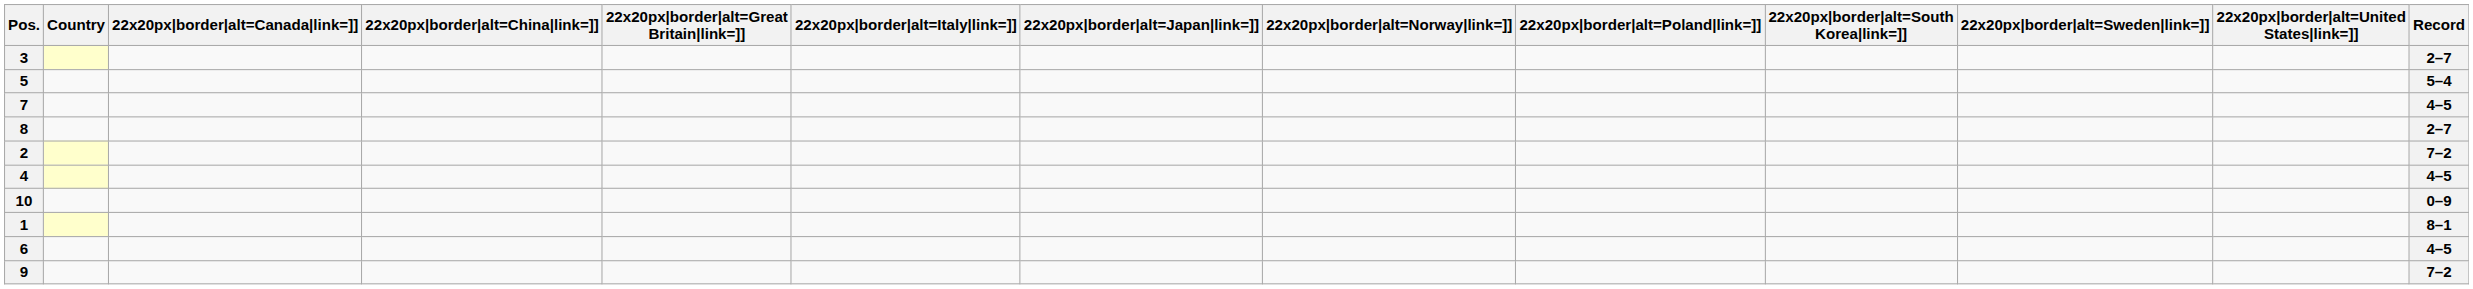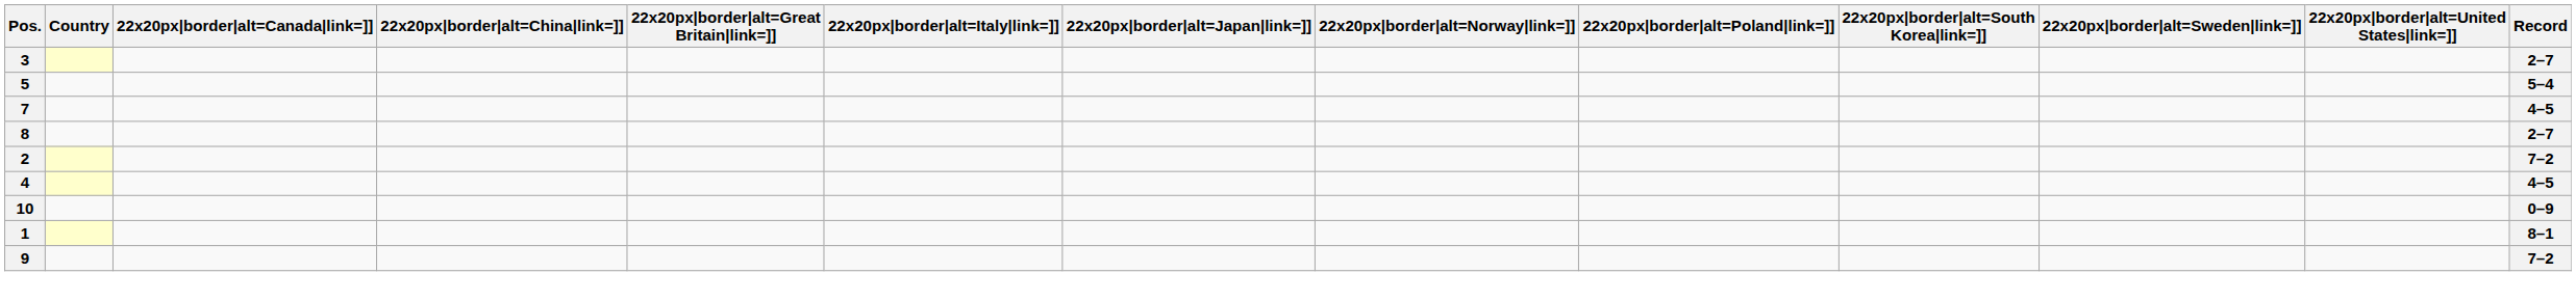- row: 6 | 4–5
